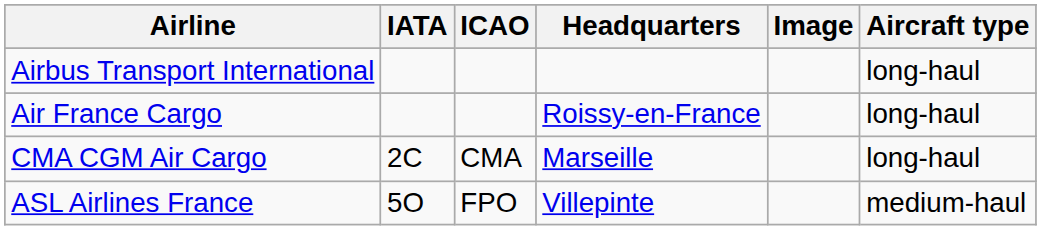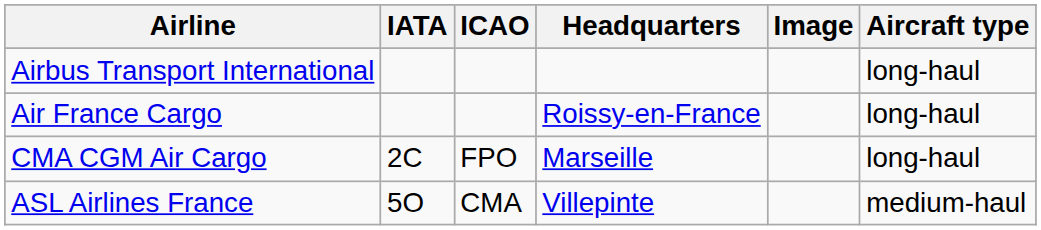CMA CGM Air Cargo | ICAO: CMA -> FPO
ASL Airlines France | ICAO: FPO -> CMA
